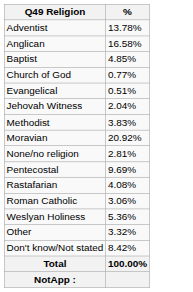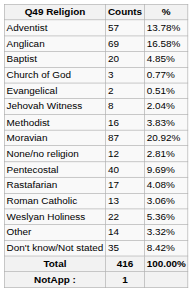+ column: Counts | 57 | 69 | 20 | 3 | 2 | 8 | 16 | 87 | 12 | 40 | 17 | 13 | 22 | 14 | 35 | 416 | 1
